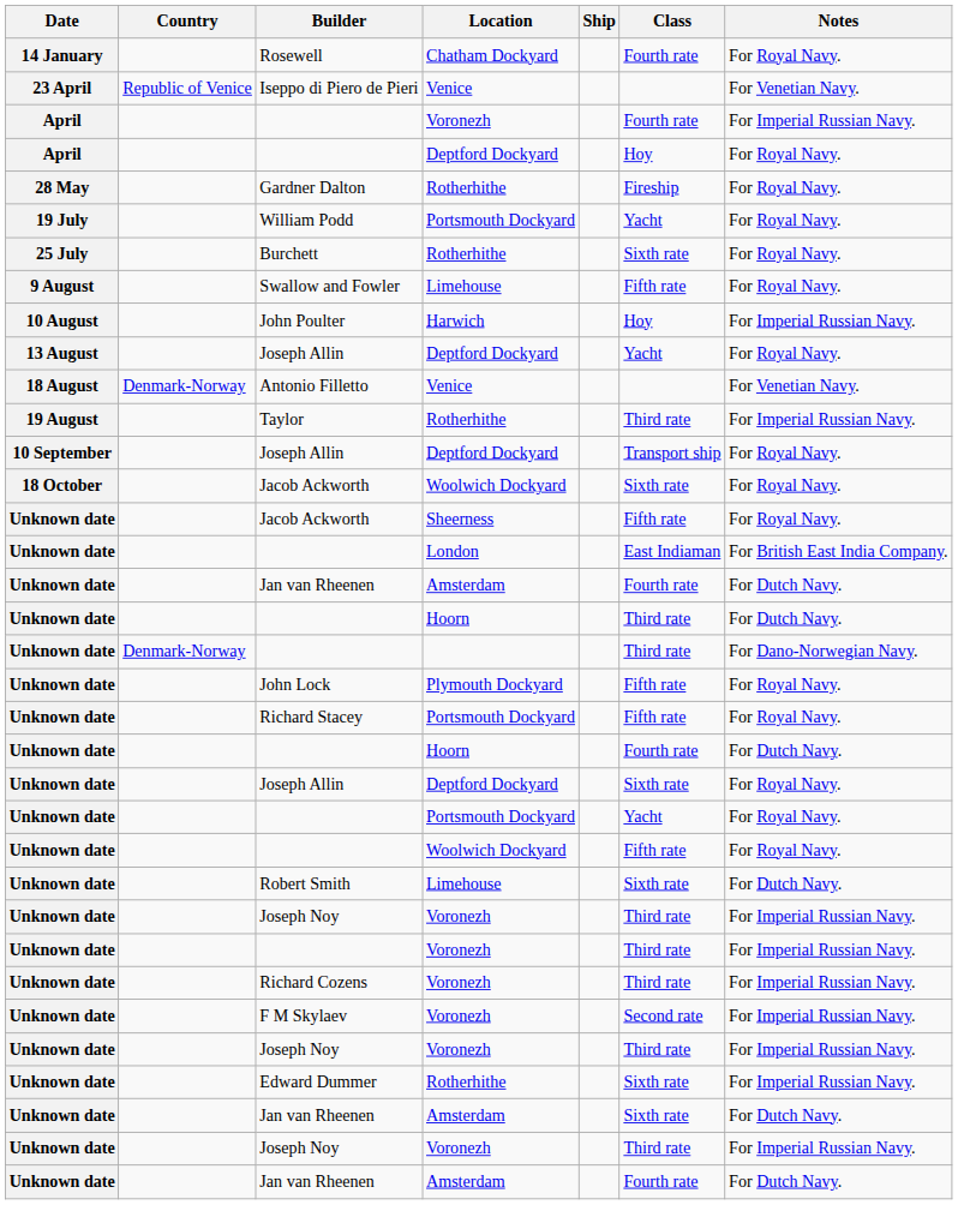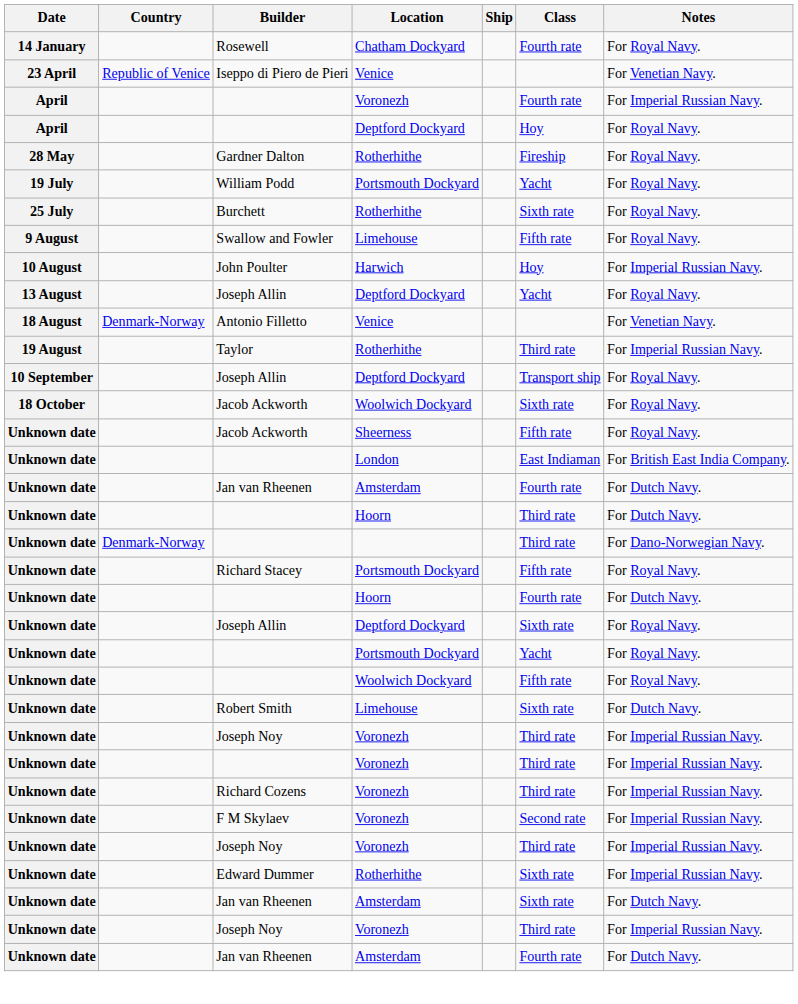- row: Unknown date | John Lock | Plymouth Dockyard | Fifth rate | For Royal Navy.
